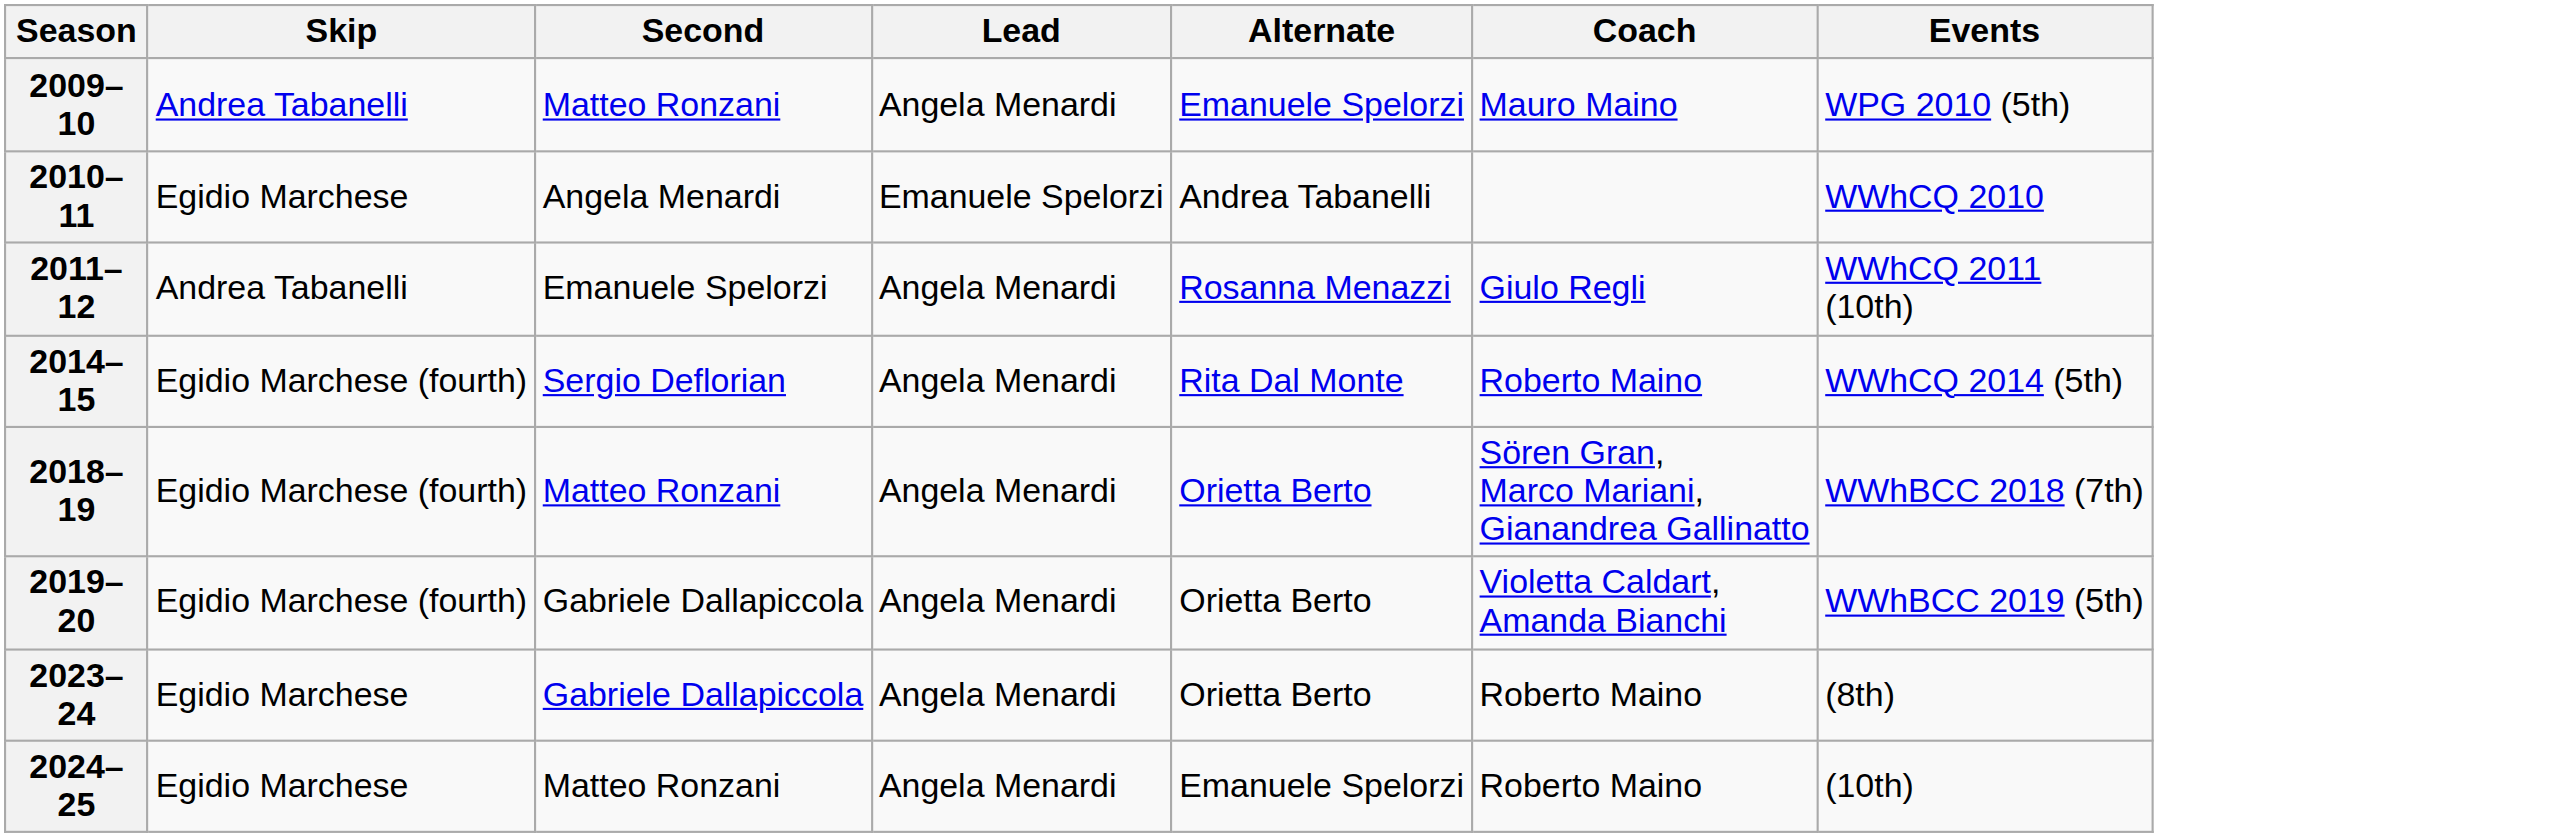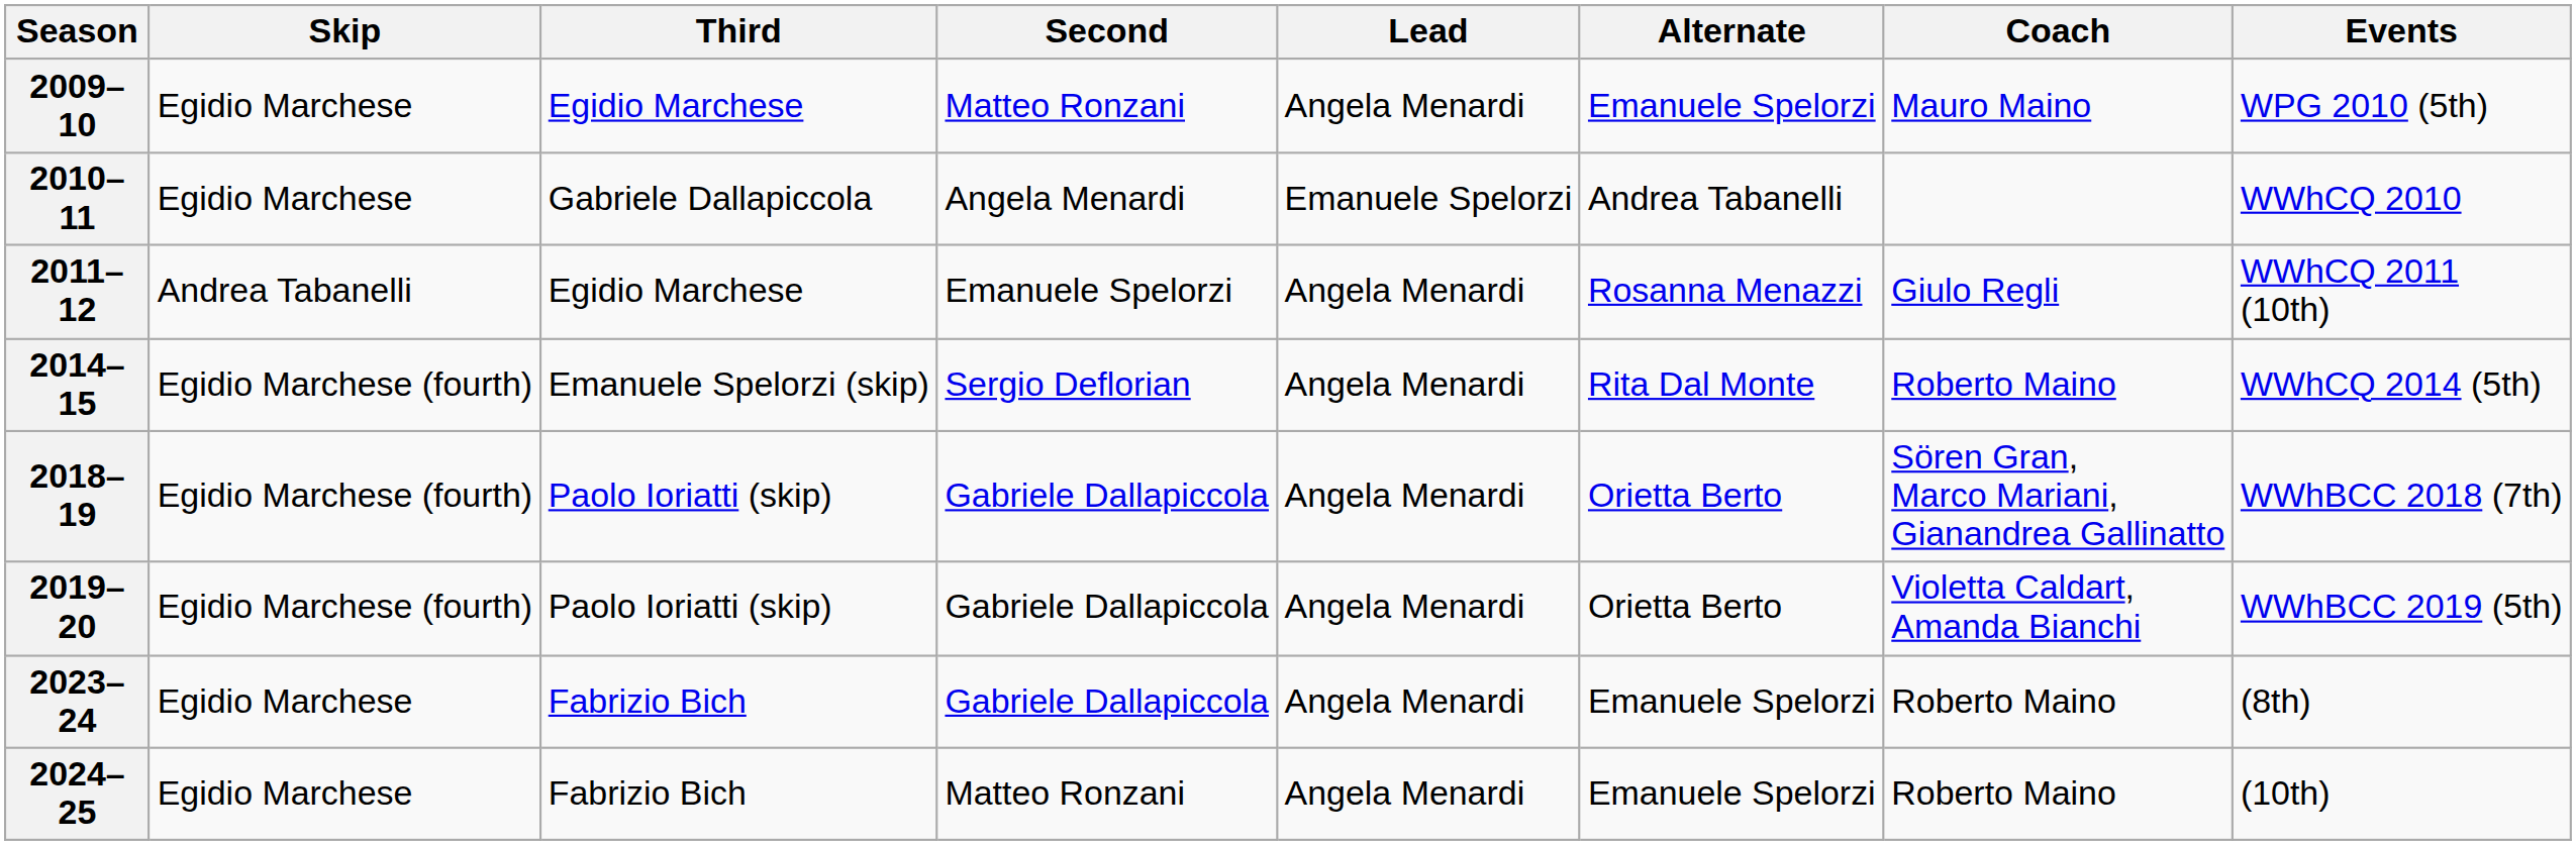+ column: Third | Egidio Marchese | Gabriele Dallapiccola | Egidio Marchese | Emanuele Spelorzi (skip) | Paolo Ioriatti (skip) | Paolo Ioriatti (skip) | Fabrizio Bich | Fabrizio Bich
2009–10 | Skip: Andrea Tabanelli -> Egidio Marchese
2018–19 | Second: Matteo Ronzani -> Gabriele Dallapiccola
2023–24 | Alternate: Orietta Berto -> Emanuele Spelorzi
